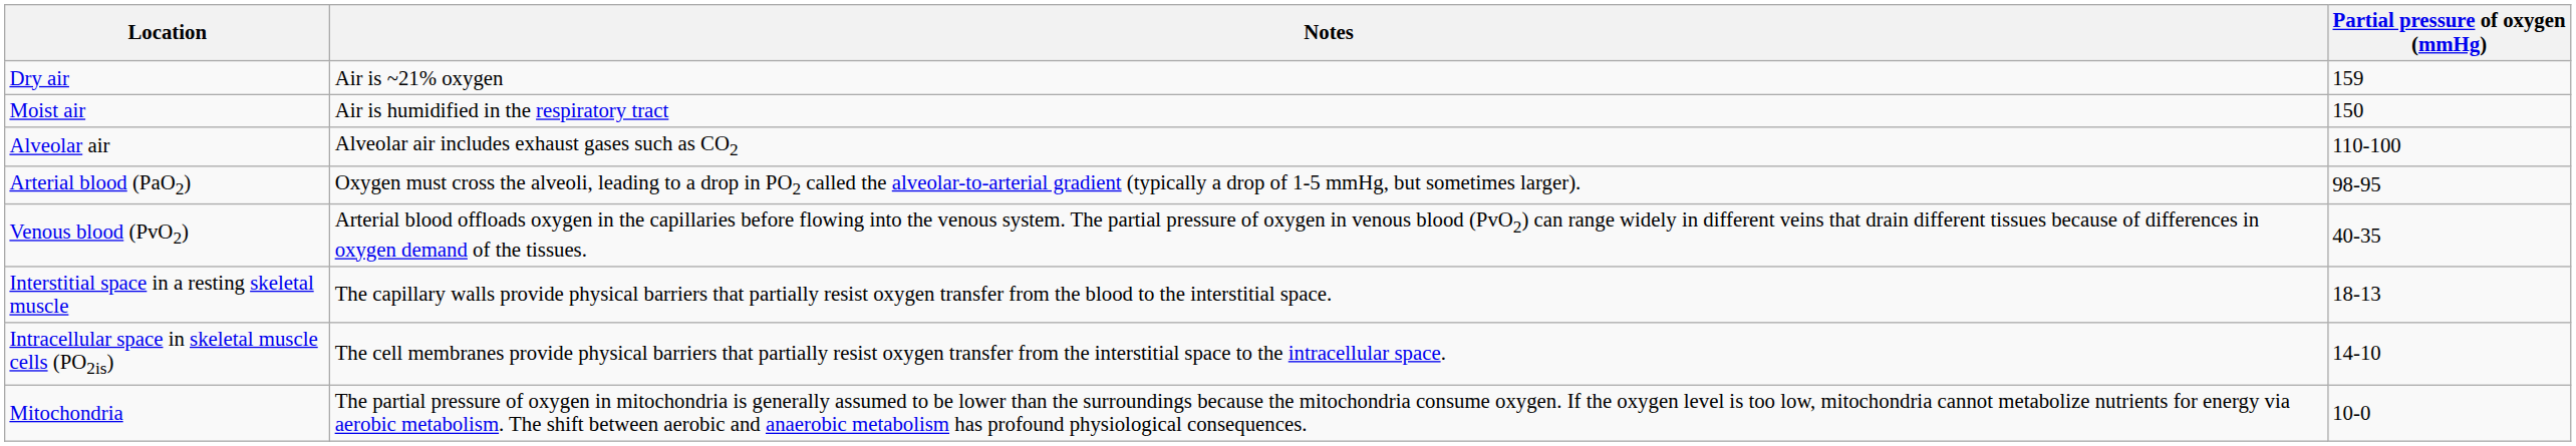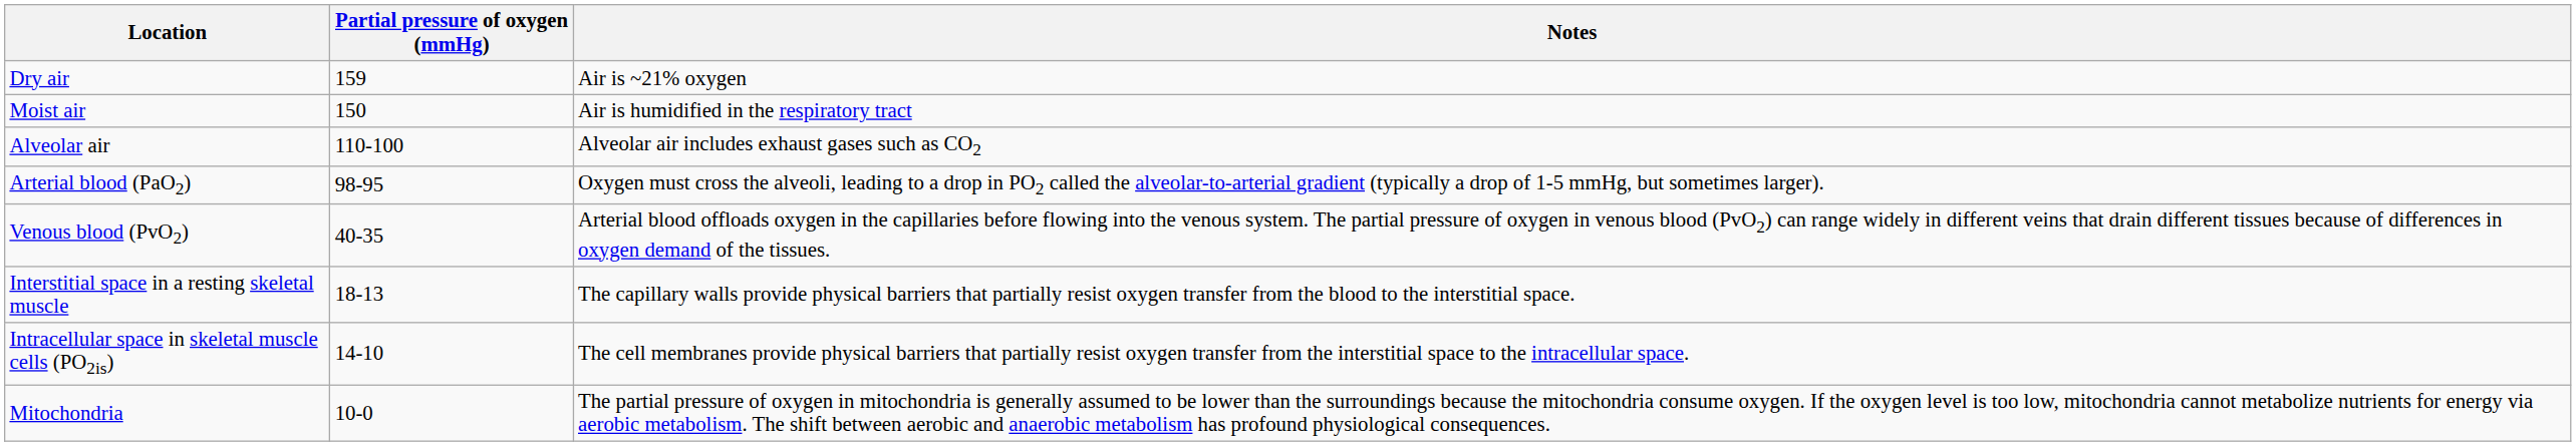columns swapped: Partial pressure of oxygen (mmHg) <-> Notes
